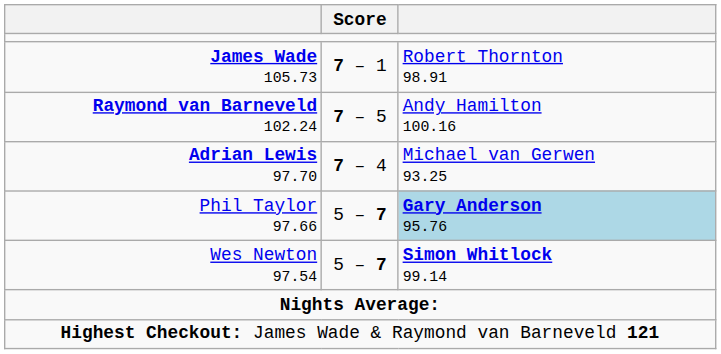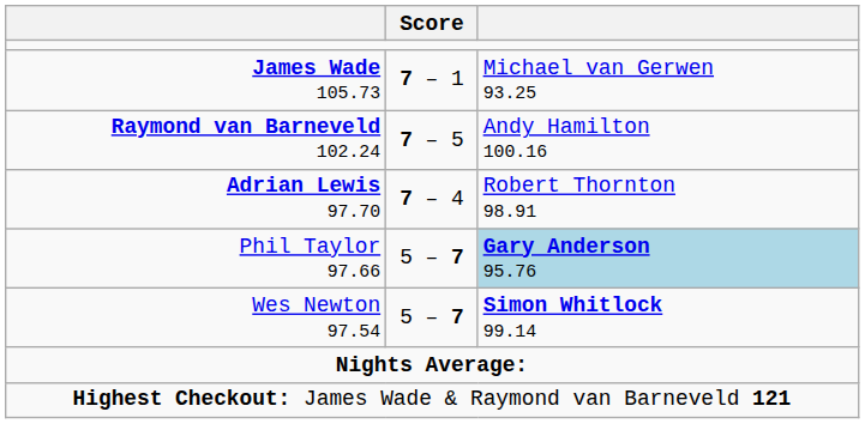James Wade 105.73 | column 3: Robert Thornton 98.91 -> Michael van Gerwen 93.25
Adrian Lewis 97.70 | column 3: Michael van Gerwen 93.25 -> Robert Thornton 98.91
